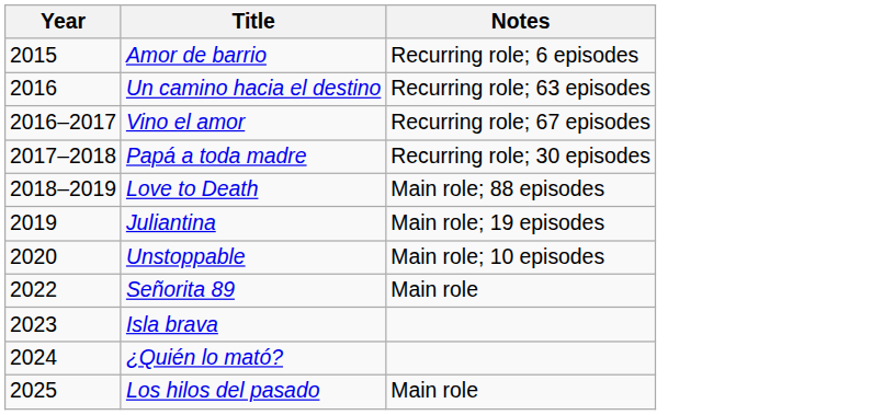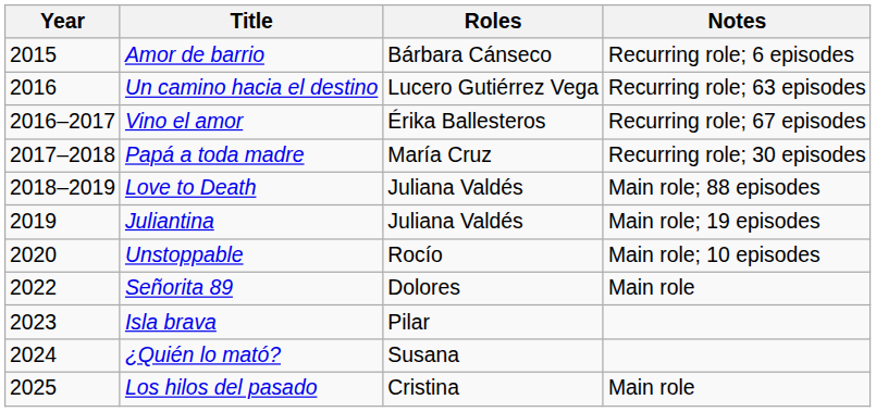+ column: Roles | Bárbara Cánseco | Lucero Gutiérrez Vega | Érika Ballesteros | María Cruz | Juliana Valdés | Juliana Valdés | Rocío | Dolores | Pilar | Susana | Cristina
